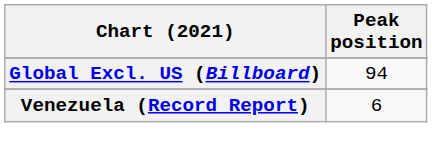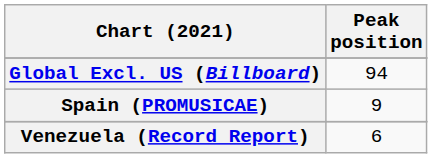+ row: Spain (PROMUSICAE) | 9
